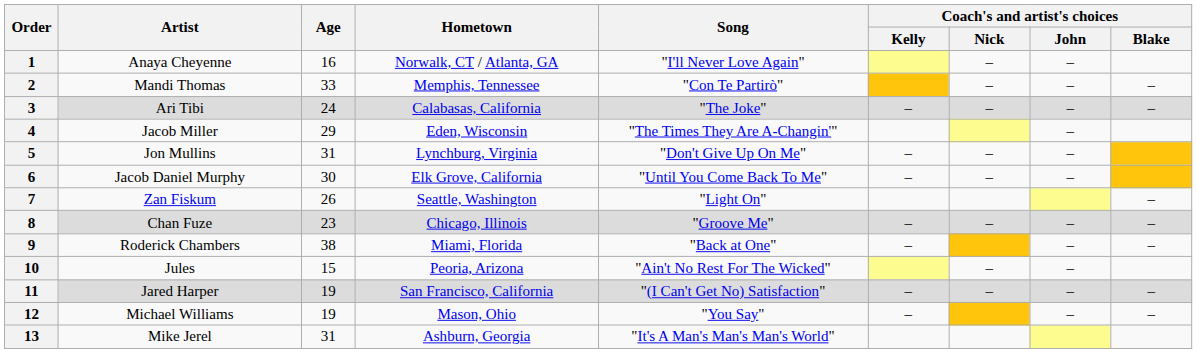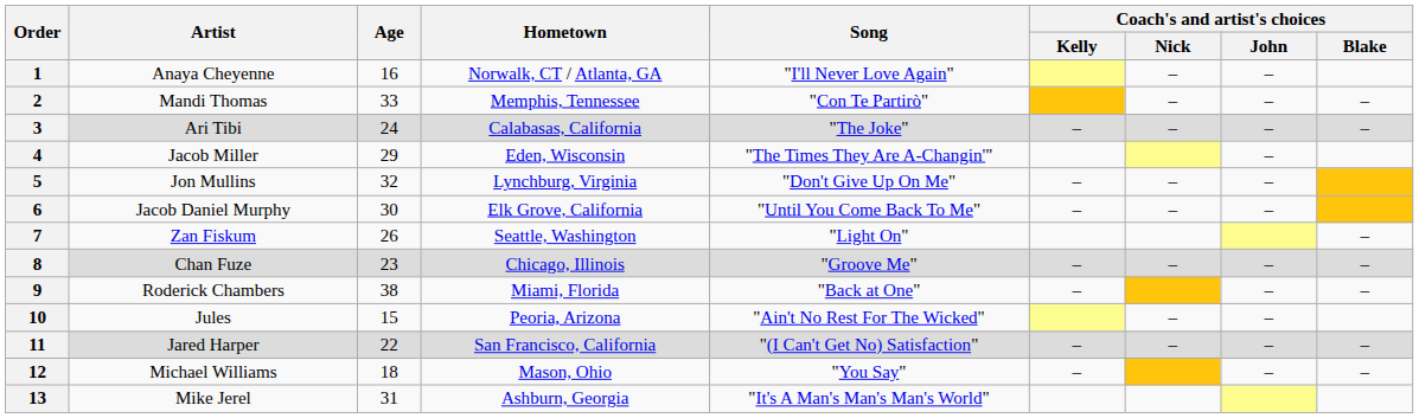5 | Age: 31 -> 32
11 | Age: 19 -> 22
12 | Age: 19 -> 18
